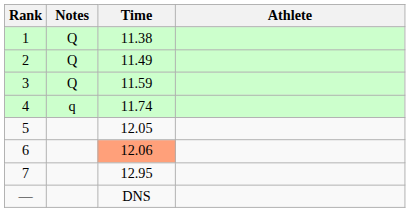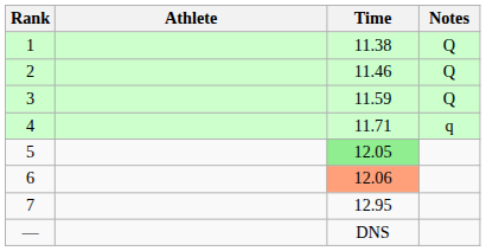columns swapped: Athlete <-> Notes
2 | Time: 11.49 -> 11.46
4 | Time: 11.74 -> 11.71
5 | Time: no background -> lightgreen background
